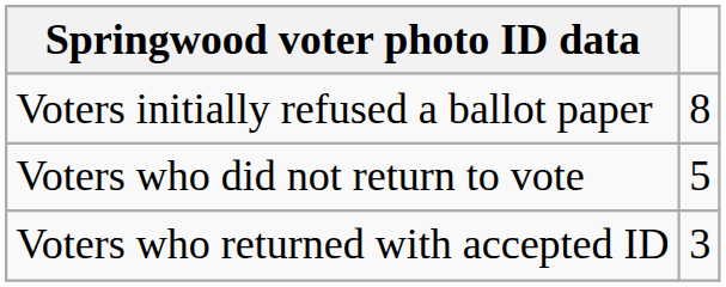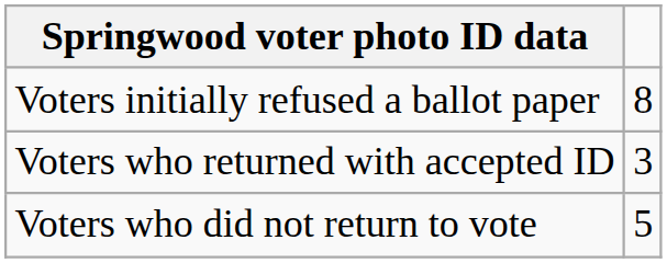rows swapped: Voters who returned with accepted ID <-> Voters who did not return to vote
